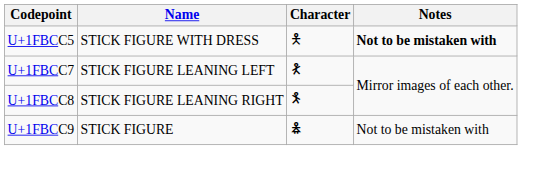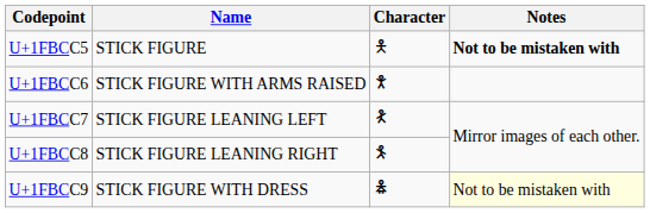U+1FBCC5 | Name: STICK FIGURE WITH DRESS -> STICK FIGURE
+ row: U+1FBCC6 | STICK FIGURE WITH ARMS RAISED | 🯆
U+1FBCC9 | Name: STICK FIGURE -> STICK FIGURE WITH DRESS
U+1FBCC9 | Notes: no background -> lightyellow background
